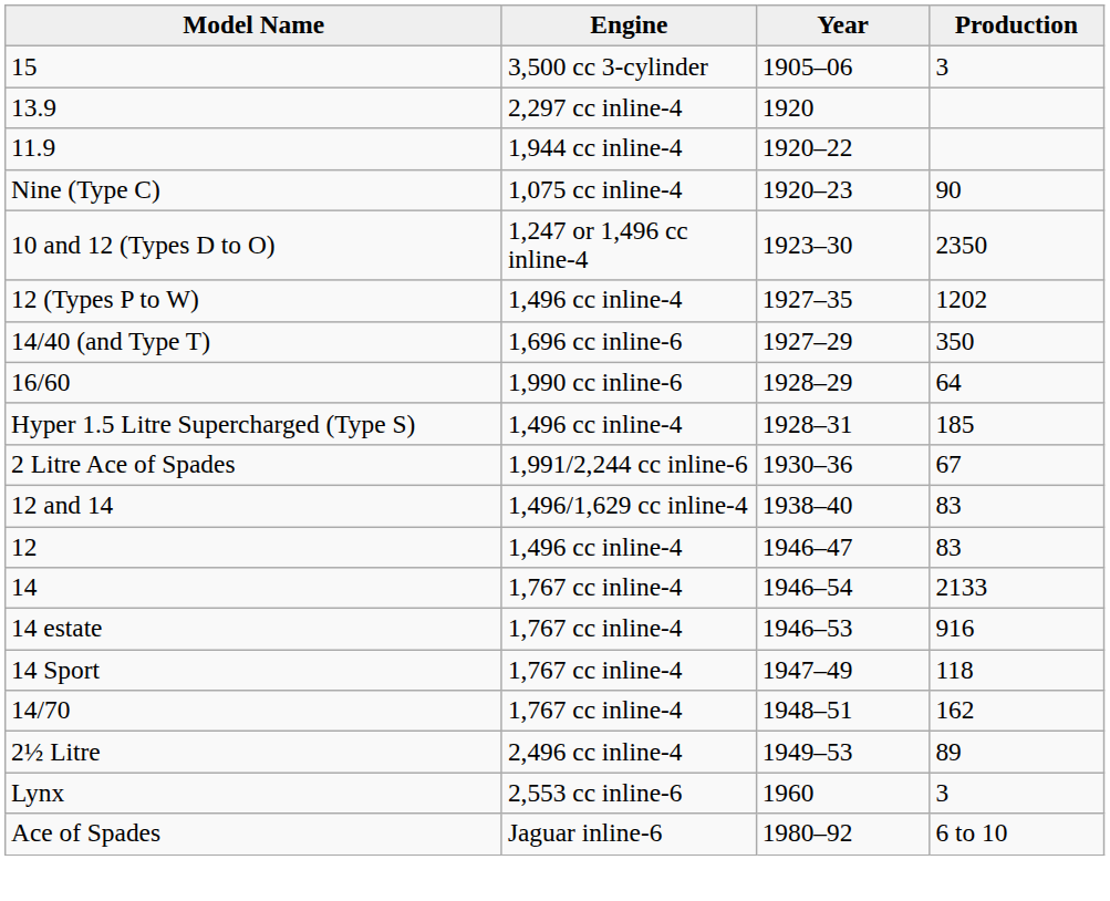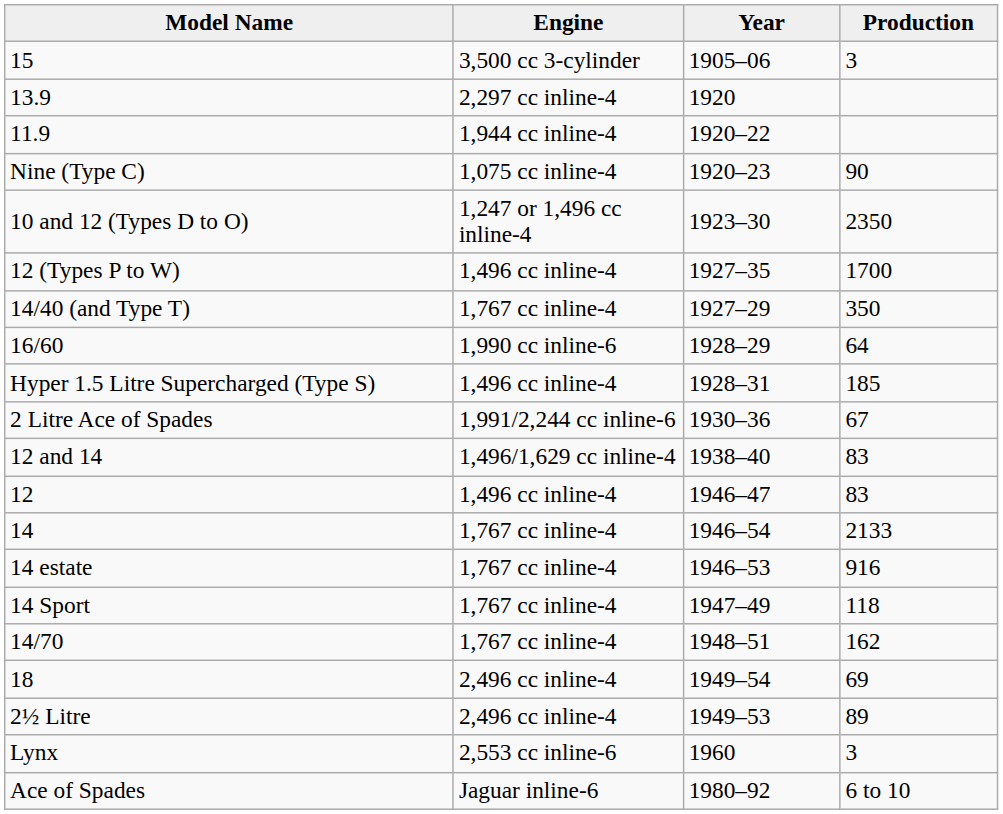12 (Types P to W) | Production: 1202 -> 1700
14/40 (and Type T) | Engine: 1,696 cc inline-6 -> 1,767 cc inline-4
+ row: 18 | 2,496 cc inline-4 | 1949–54 | 69
